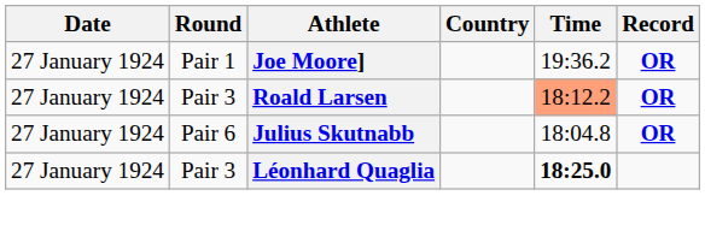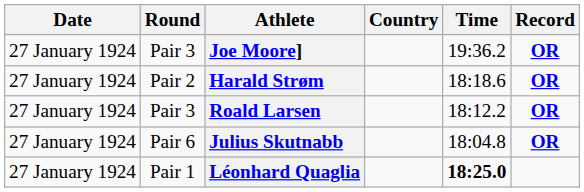Joe Moore] | Round: Pair 1 -> Pair 3
+ row: 27 January 1924 | Pair 2 | Harald Strøm | 18:18.6 | OR
Roald Larsen | Time: lightsalmon background -> no background
Léonhard Quaglia | Round: Pair 3 -> Pair 1
